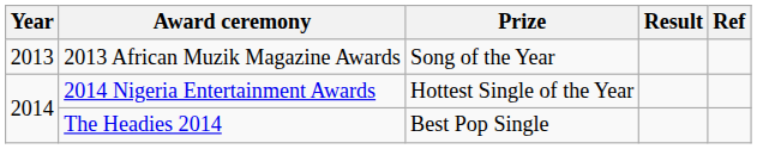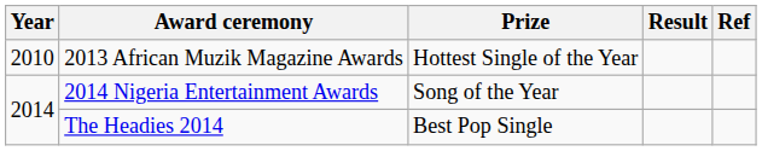2013 African Muzik Magazine Awards | Year: 2013 -> 2010
2013 African Muzik Magazine Awards | Prize: Song of the Year -> Hottest Single of the Year
2014 Nigeria Entertainment Awards | Prize: Hottest Single of the Year -> Song of the Year
